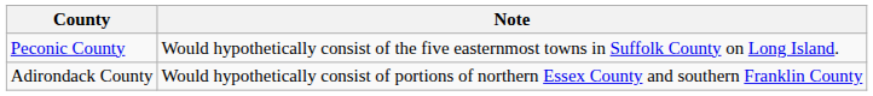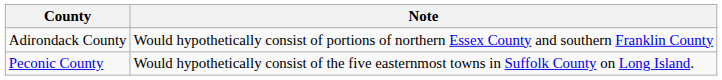rows swapped: Adirondack County <-> Peconic County
